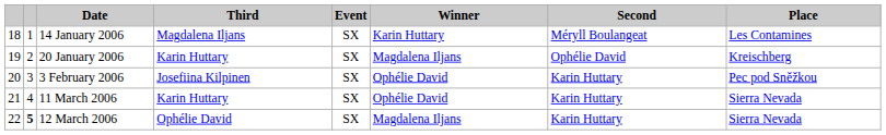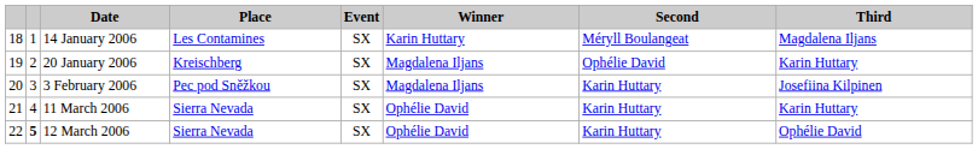columns swapped: Place <-> Third
3 February 2006 | Winner: Ophélie David -> Magdalena Iljans
12 March 2006 | Winner: Magdalena Iljans -> Ophélie David
